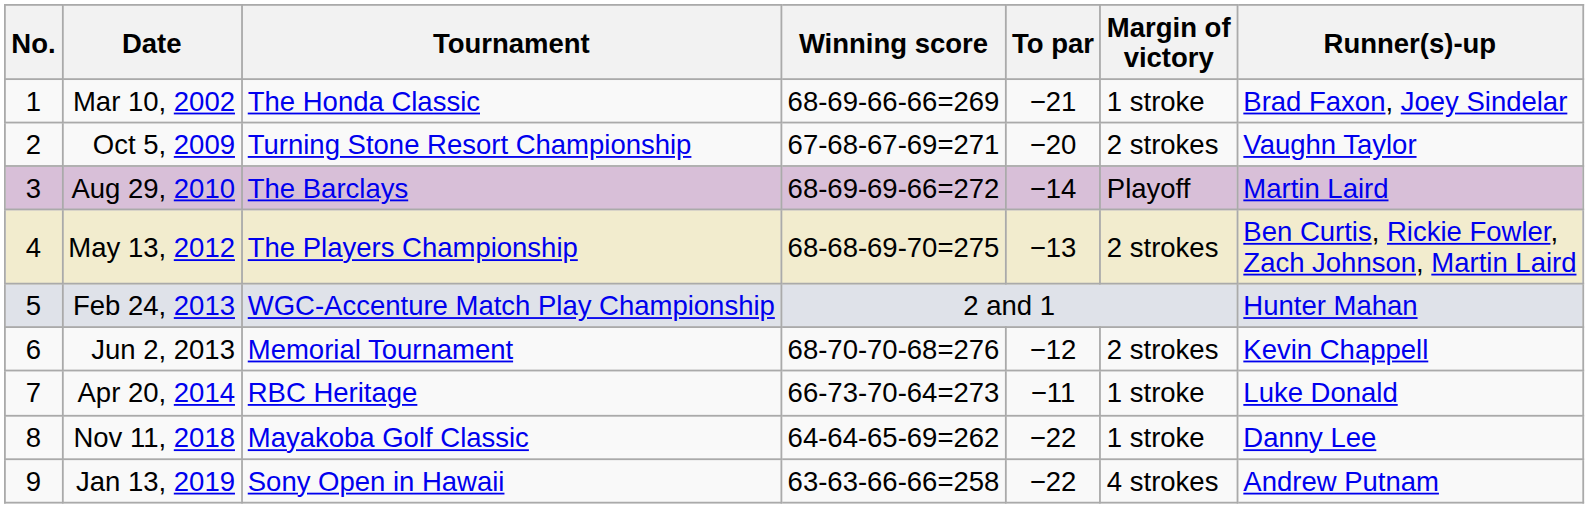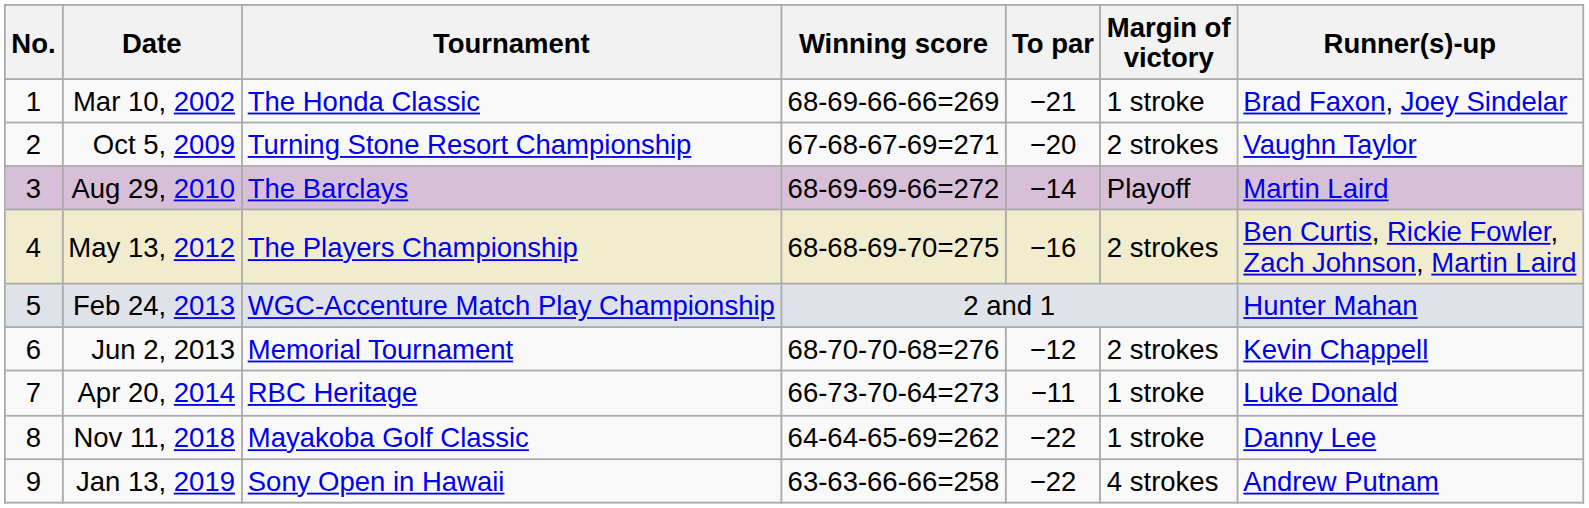May 13, 2012 | To par: −13 -> −16
